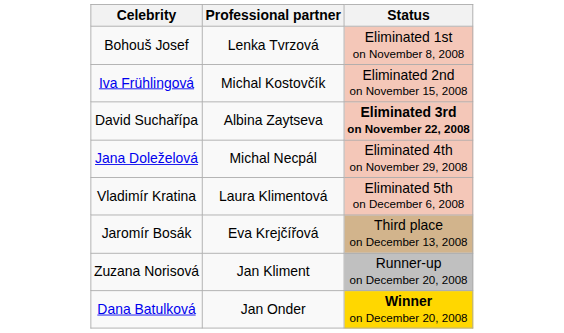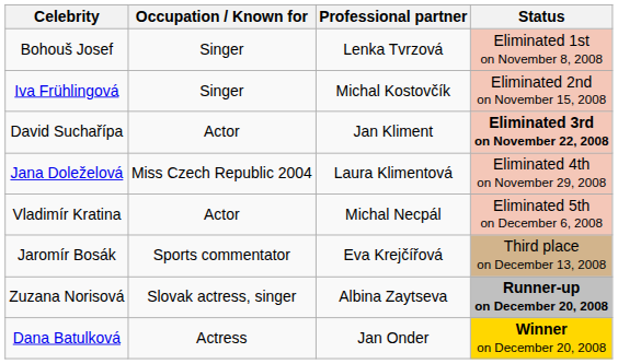+ column: Occupation / Known for | Singer | Singer | Actor | Miss Czech Republic 2004 | Actor | Sports commentator | Slovak actress, singer | Actress
David Suchařípa | Professional partner: Albina Zaytseva -> Jan Kliment
Jana Doleželová | Professional partner: Michal Necpál -> Laura Klimentová
Vladimír Kratina | Professional partner: Laura Klimentová -> Michal Necpál
Zuzana Norisová | Professional partner: Jan Kliment -> Albina Zaytseva
Zuzana Norisová | Status: normal -> bold
